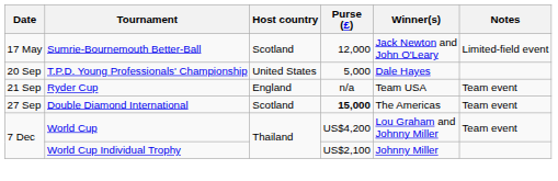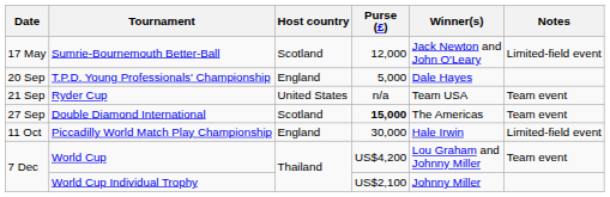T.P.D. Young Professionals' Championship | Host country: United States -> England
Ryder Cup | Host country: England -> United States
+ row: 11 Oct | Piccadilly World Match Play Championship | England | 30,000 | Hale Irwin | Limited-field event
